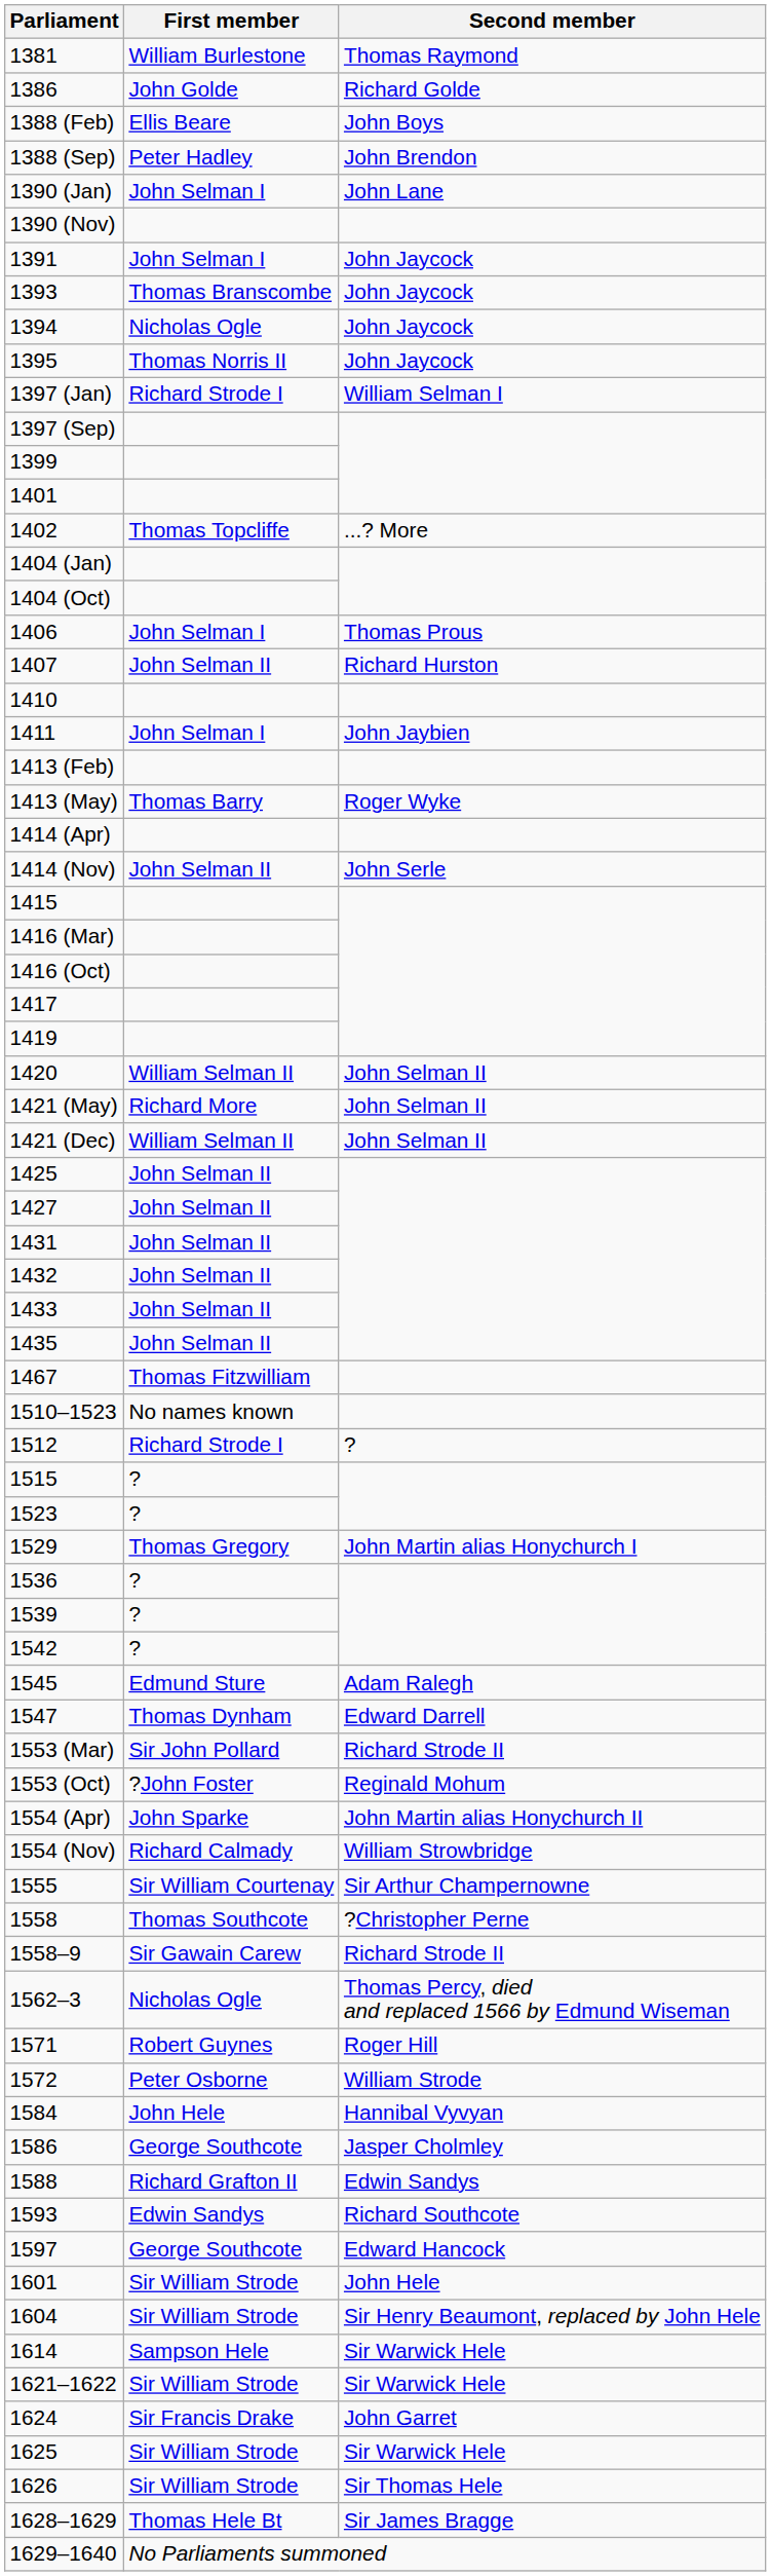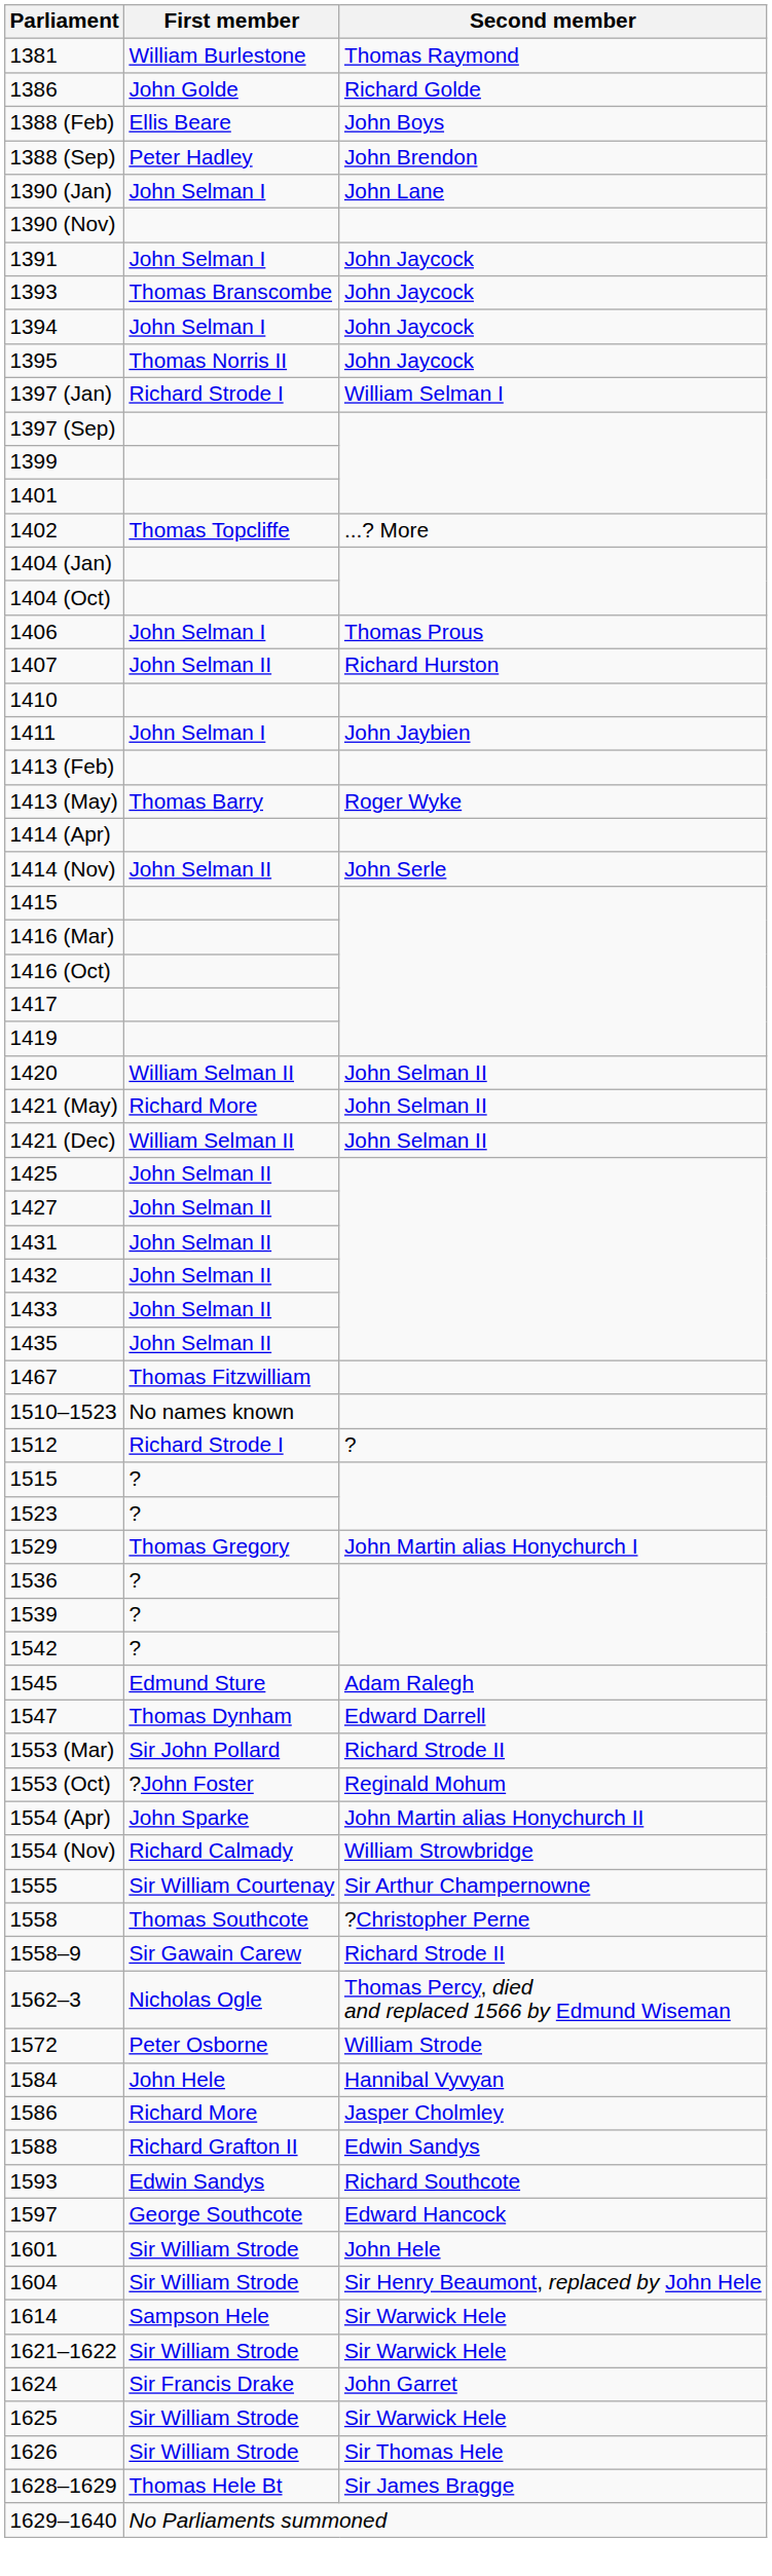1394 | First member: Nicholas Ogle -> John Selman I
- row: 1571 | Robert Guynes | Roger Hill
1586 | First member: George Southcote -> Richard More
